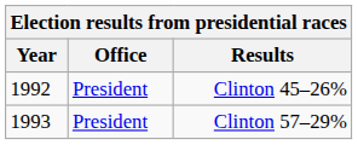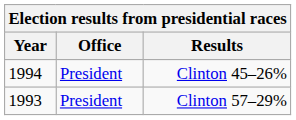Clinton 45–26% | Year: 1992 -> 1994
